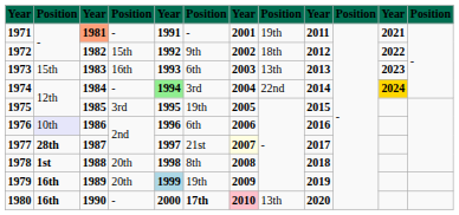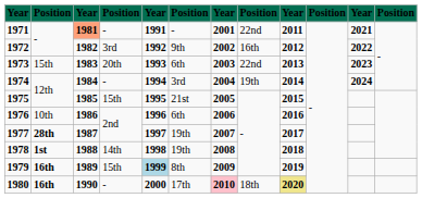1971 | column 8: 19th -> 22nd
1972 | column 4: 15th -> 3rd
1972 | column 8: 18th -> 16th
1973 | column 4: 16th -> 20th
1973 | column 8: 13th -> 22nd
1974 | column 5: lightgreen background -> no background
1974 | column 8: 22nd -> 19th
1974 | column 11: gold background -> no background
1975 | column 4: 3rd -> 15th
1975 | column 6: 19th -> 21st
1976 | column 2: lavender background -> no background
1977 | column 6: 21st -> 19th
1977 | column 7: lightyellow background -> no background
1978 | column 4: 20th -> 14th
1978 | column 6: 8th -> 19th
1979 | column 4: 20th -> 15th
1979 | column 6: 19th -> 8th
1980 | column 6: bold -> normal
1980 | column 8: 13th -> 18th
1980 | column 9: no background -> khaki background
